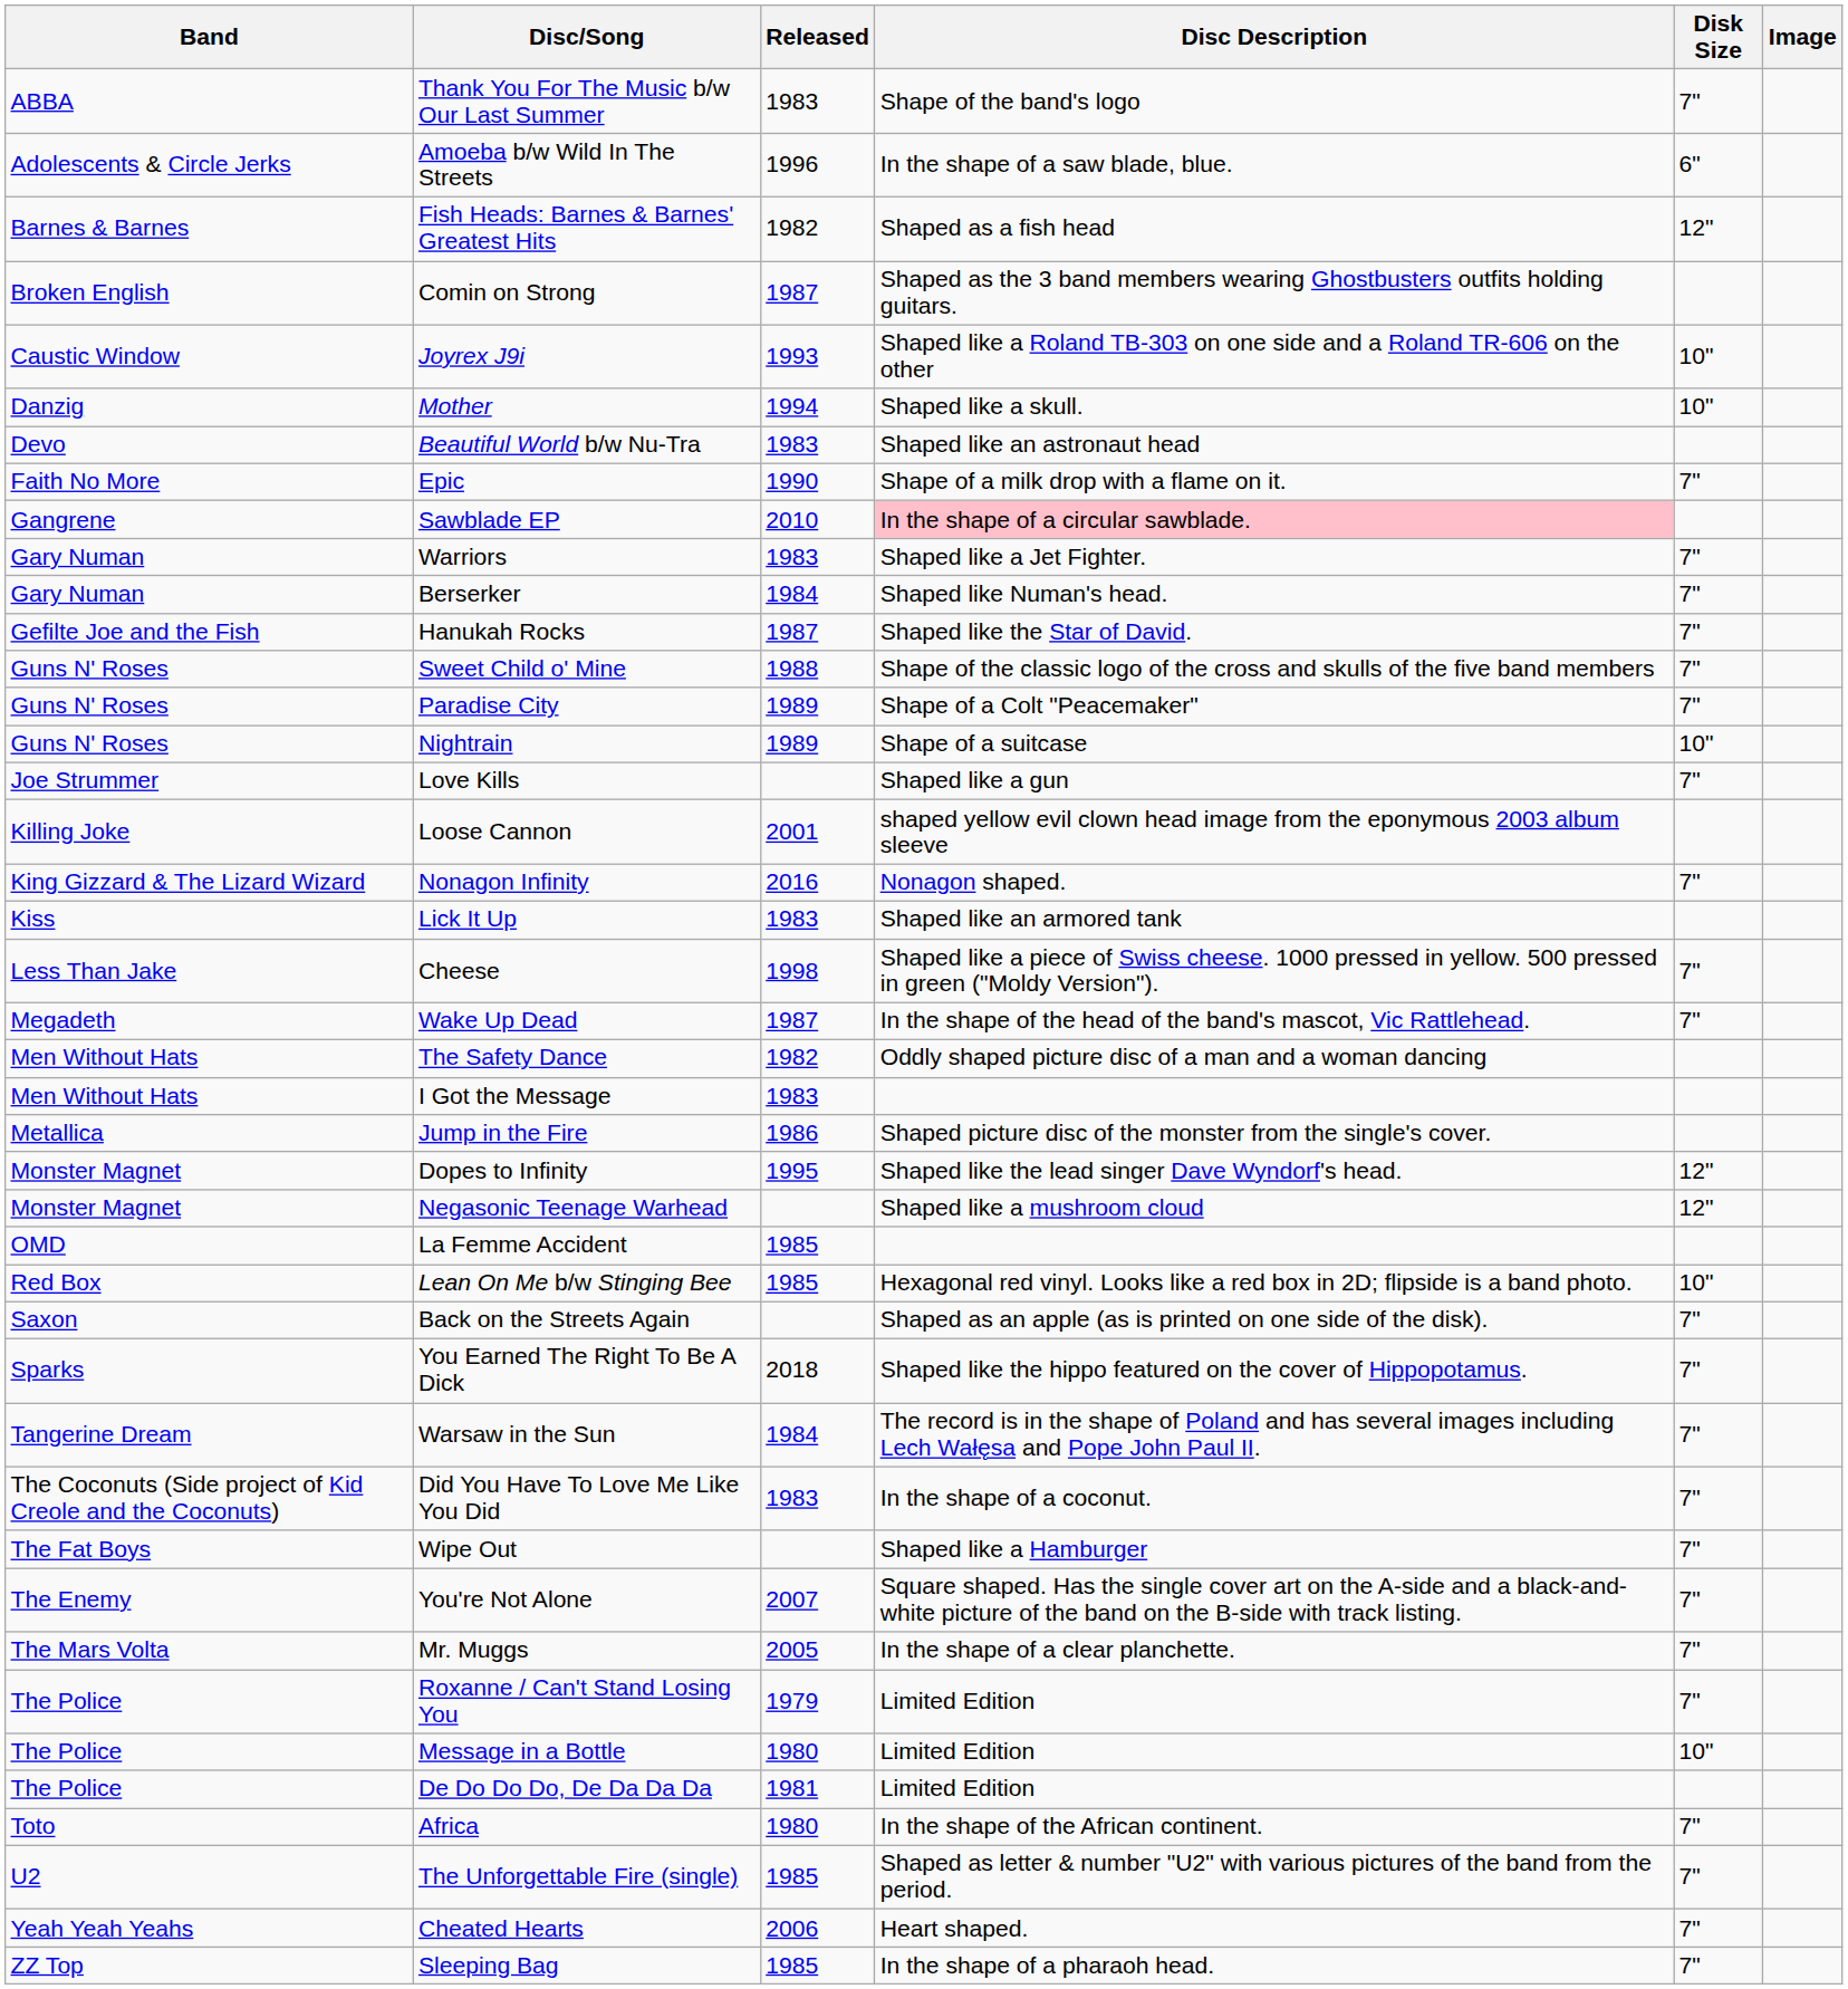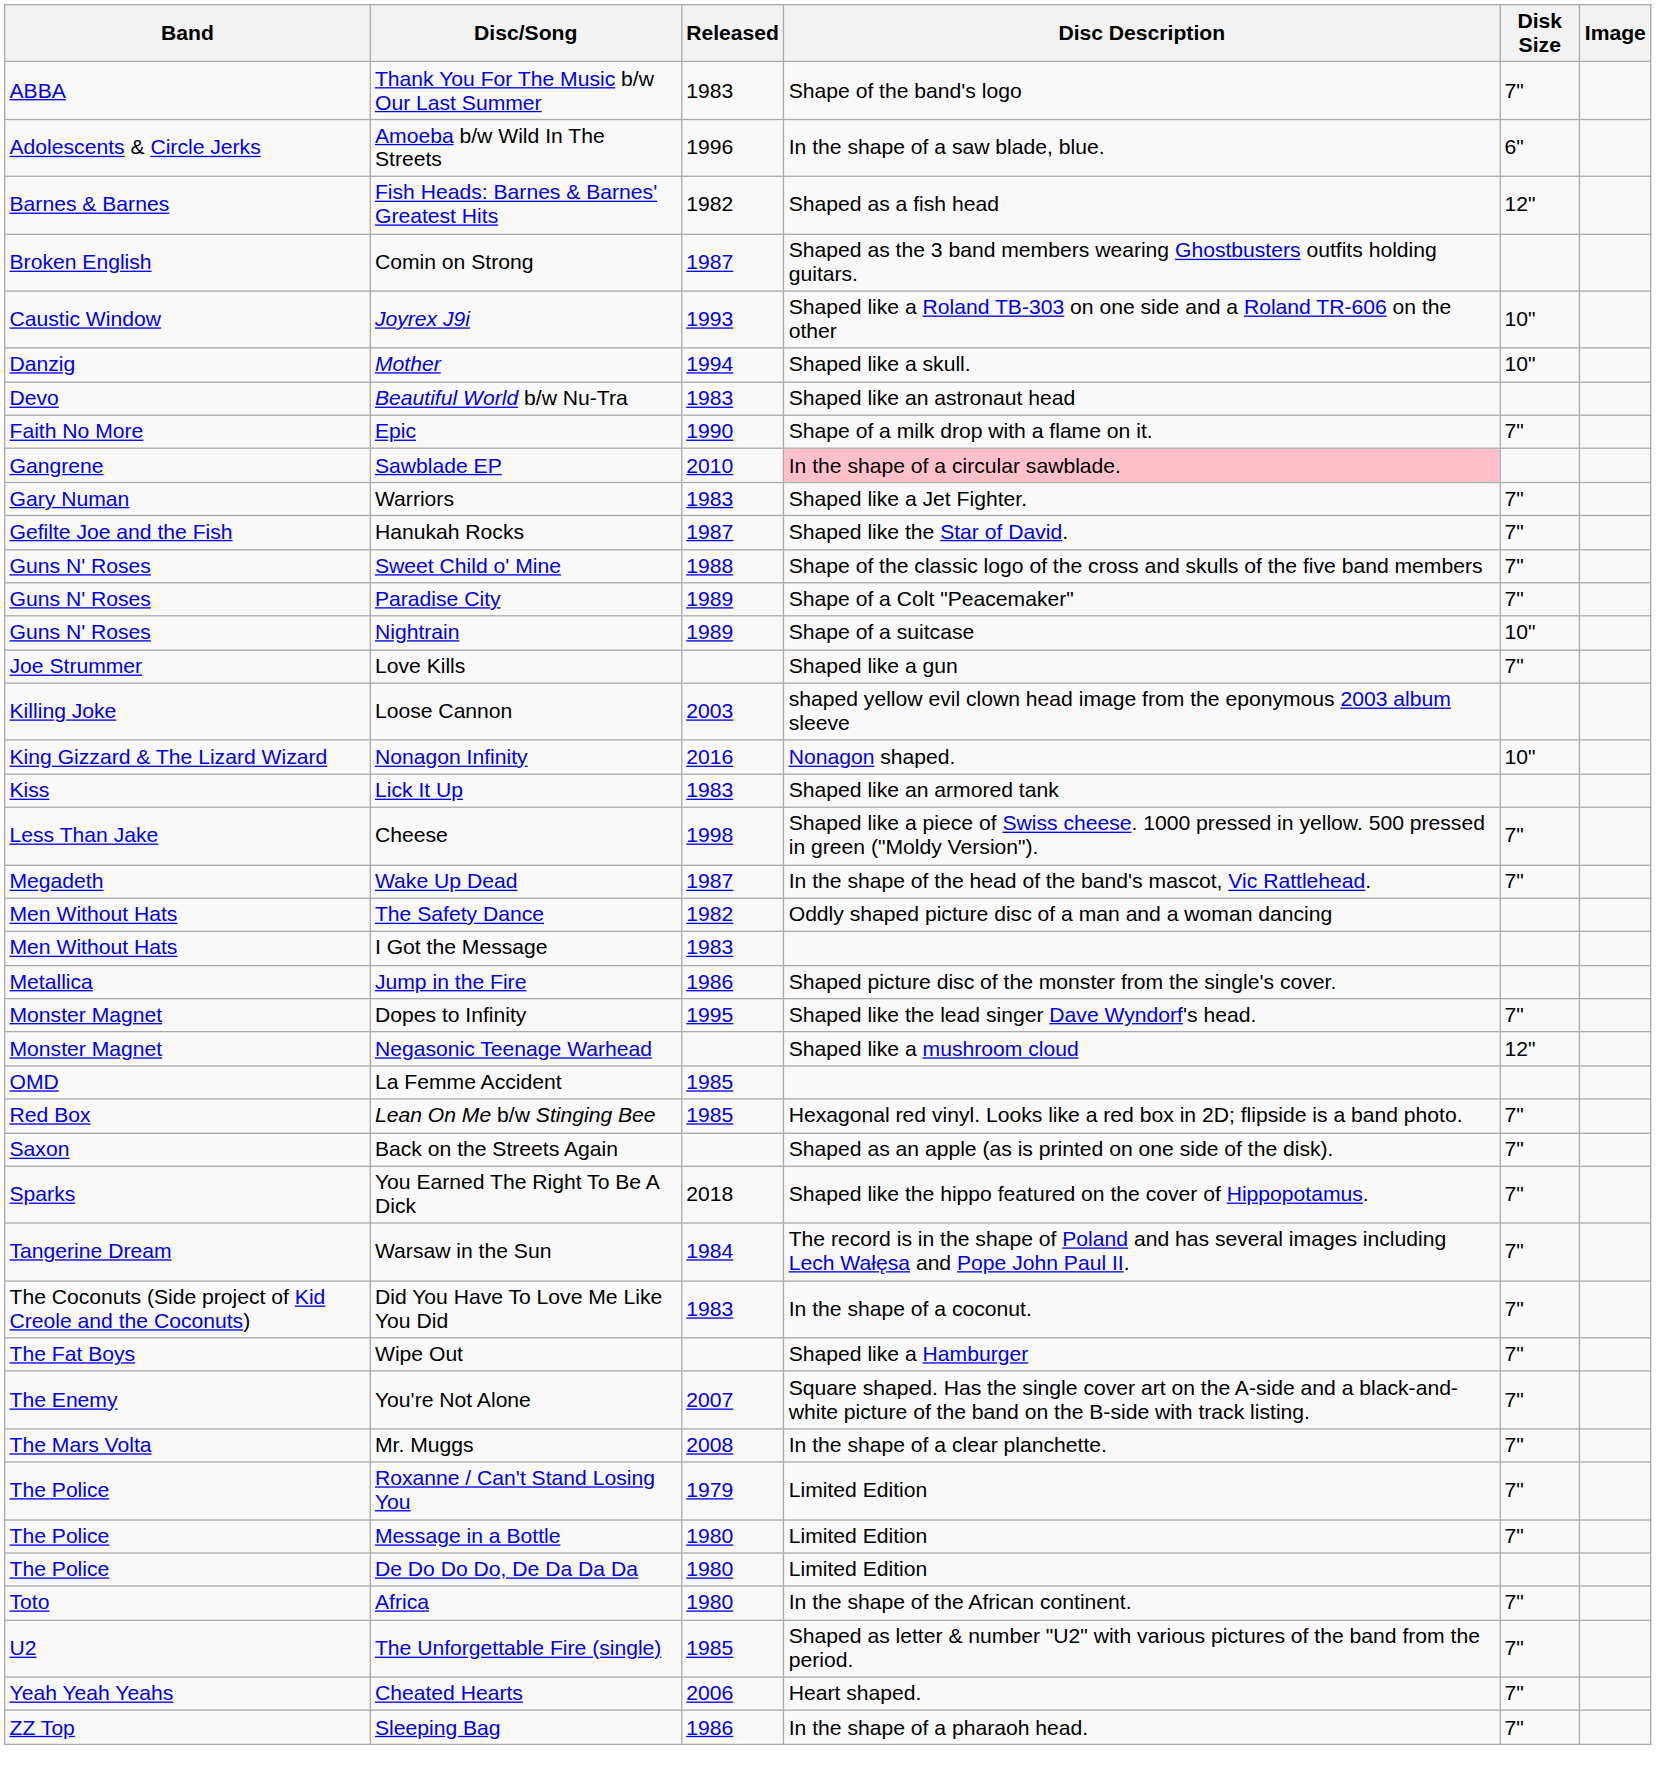- row: Gary Numan | Berserker | 1984 | Shaped like Numan's head. | 7"
Loose Cannon | Released: 2001 -> 2003
Nonagon Infinity | Disk Size: 7" -> 10"
Dopes to Infinity | Disk Size: 12" -> 7"
Lean On Me b/w Stinging Bee | Disk Size: 10" -> 7"
Mr. Muggs | Released: 2005 -> 2008
Message in a Bottle | Disk Size: 10" -> 7"
De Do Do Do, De Da Da Da | Released: 1981 -> 1980
Sleeping Bag | Released: 1985 -> 1986
